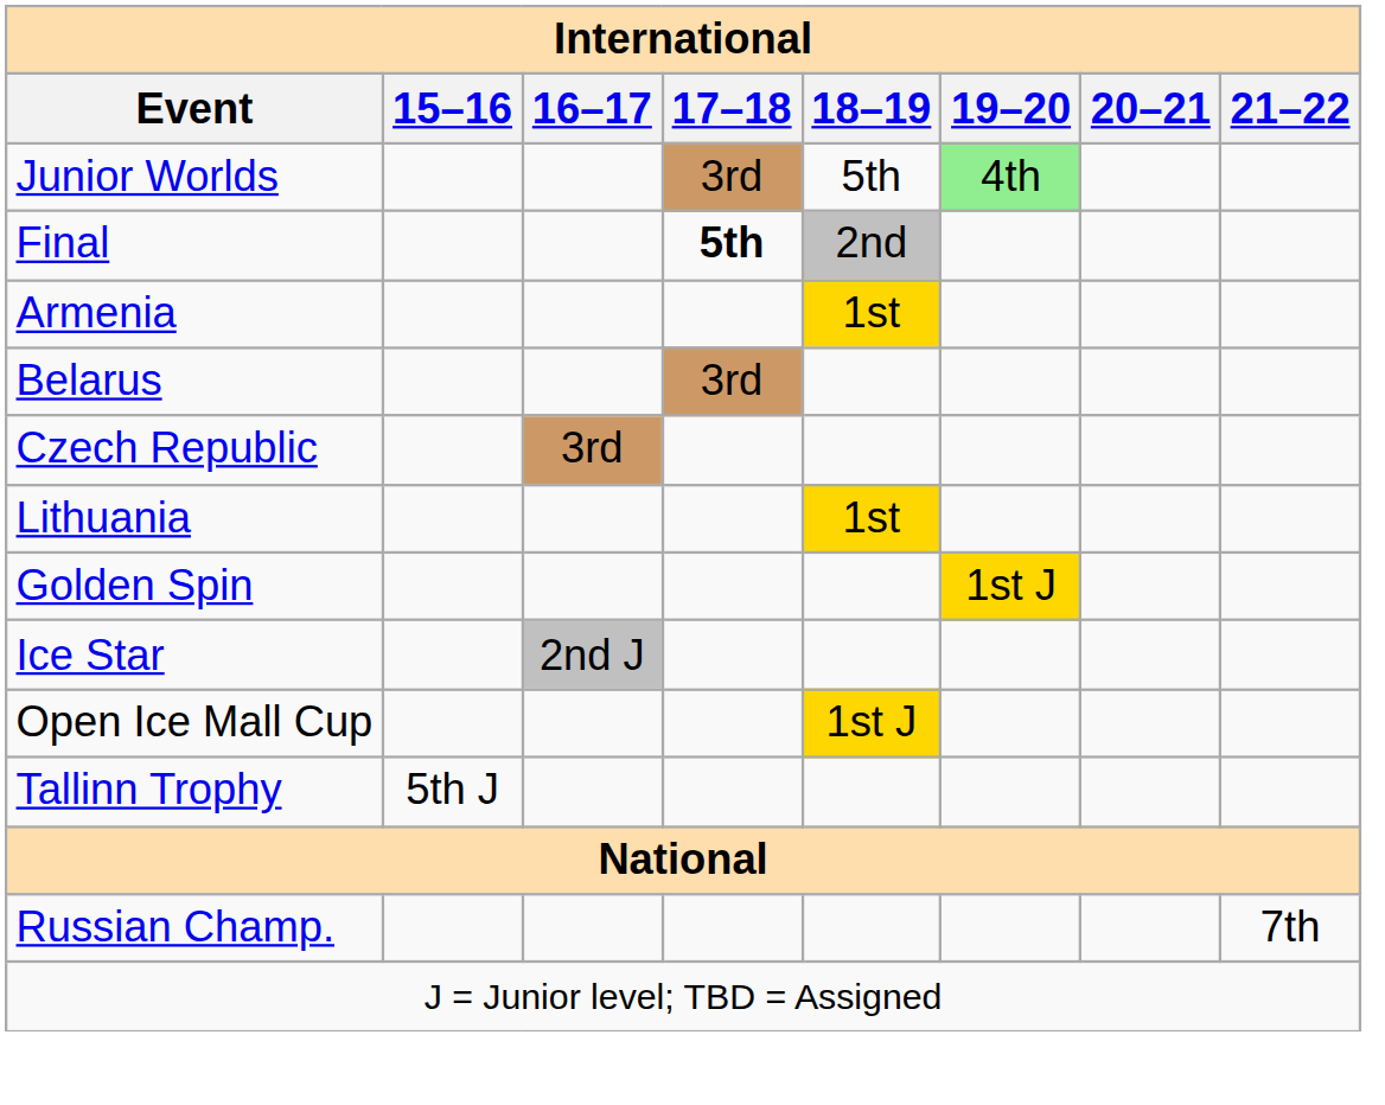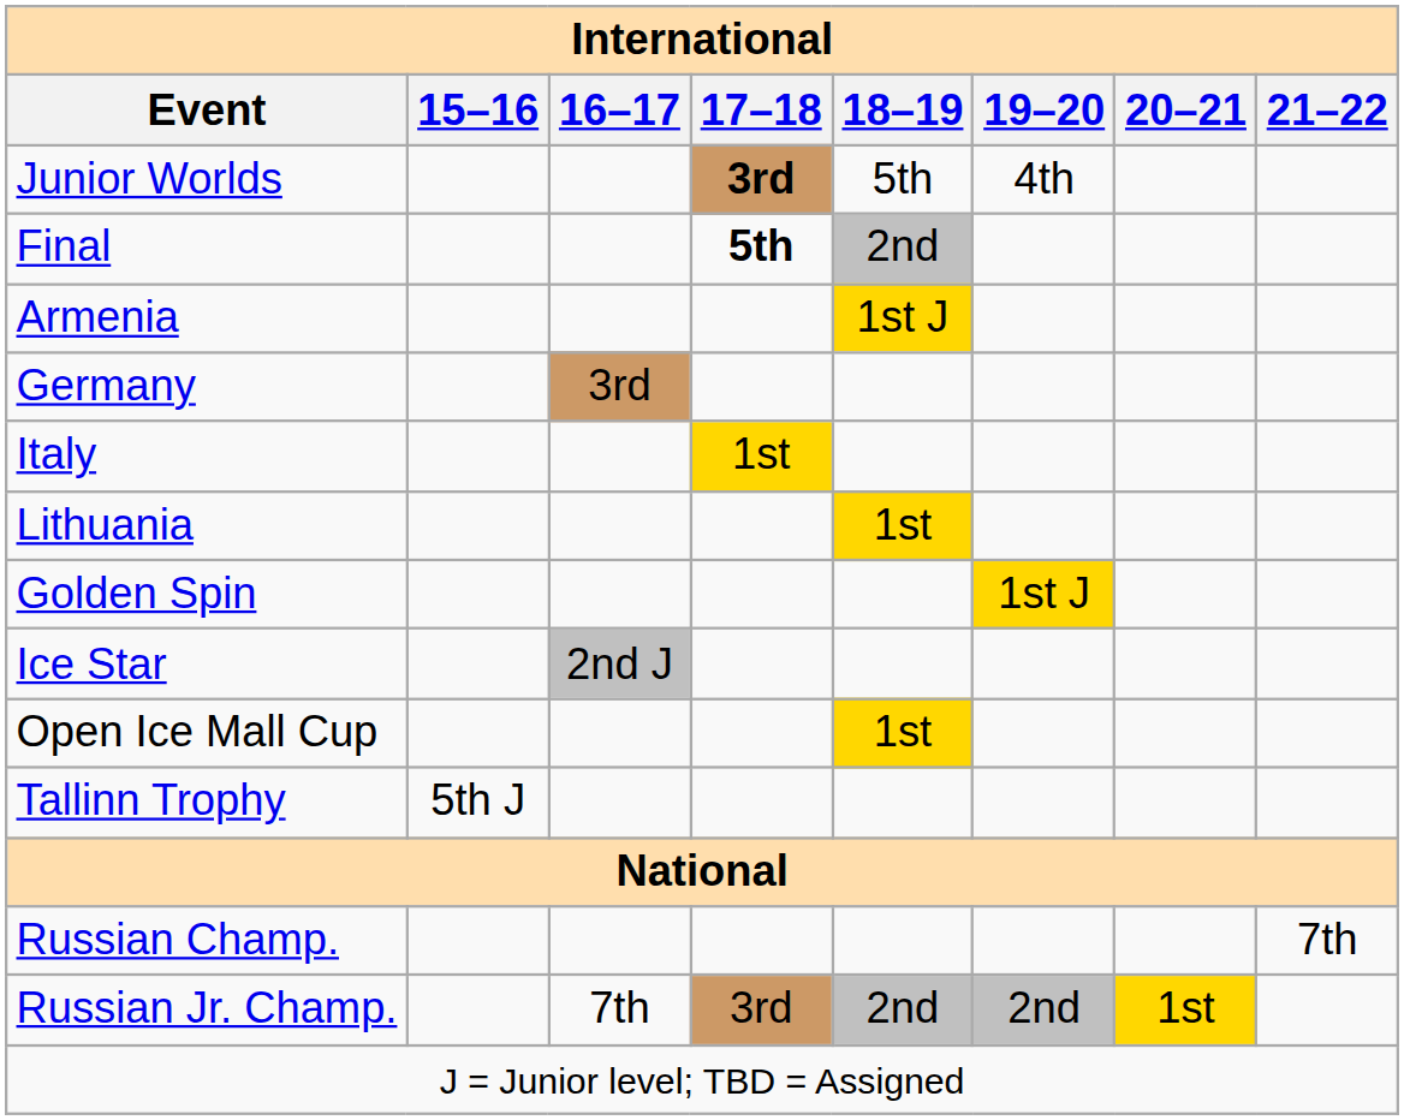Junior Worlds | 17–18: normal -> bold
Junior Worlds | 19–20: lightgreen background -> no background
Armenia | 18–19: 1st -> 1st J
- row: Belarus | 3rd
- row: Czech Republic | 3rd
+ row: Germany | 3rd
+ row: Italy | 1st
Open Ice Mall Cup | 18–19: 1st J -> 1st
+ row: Russian Jr. Champ. | 7th | 3rd | 2nd | 2nd | 1st
